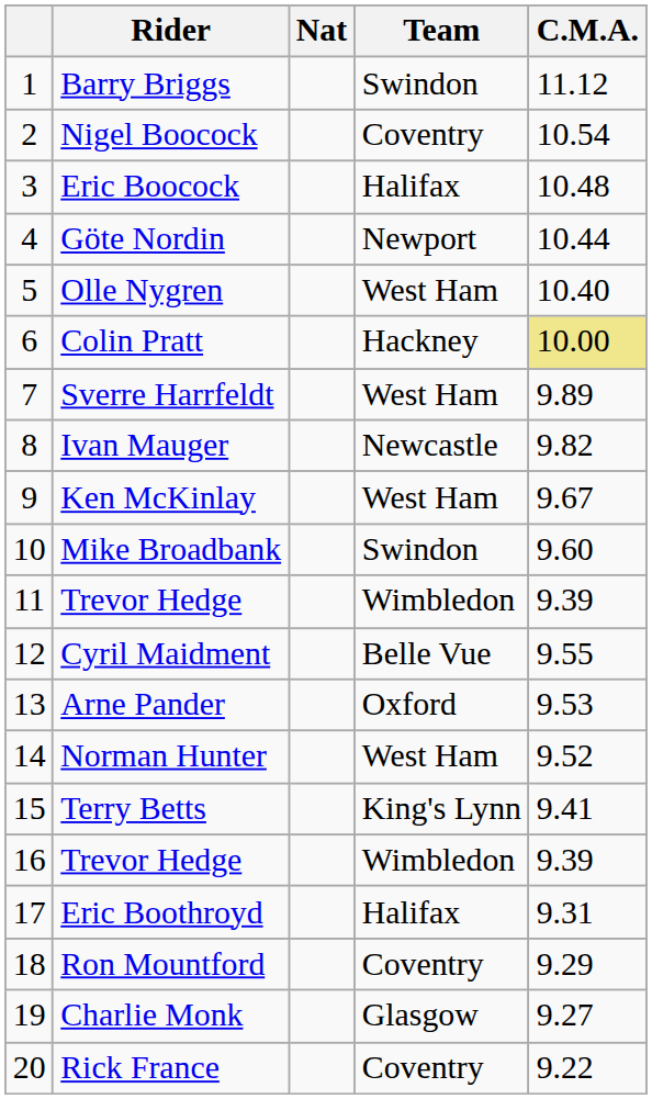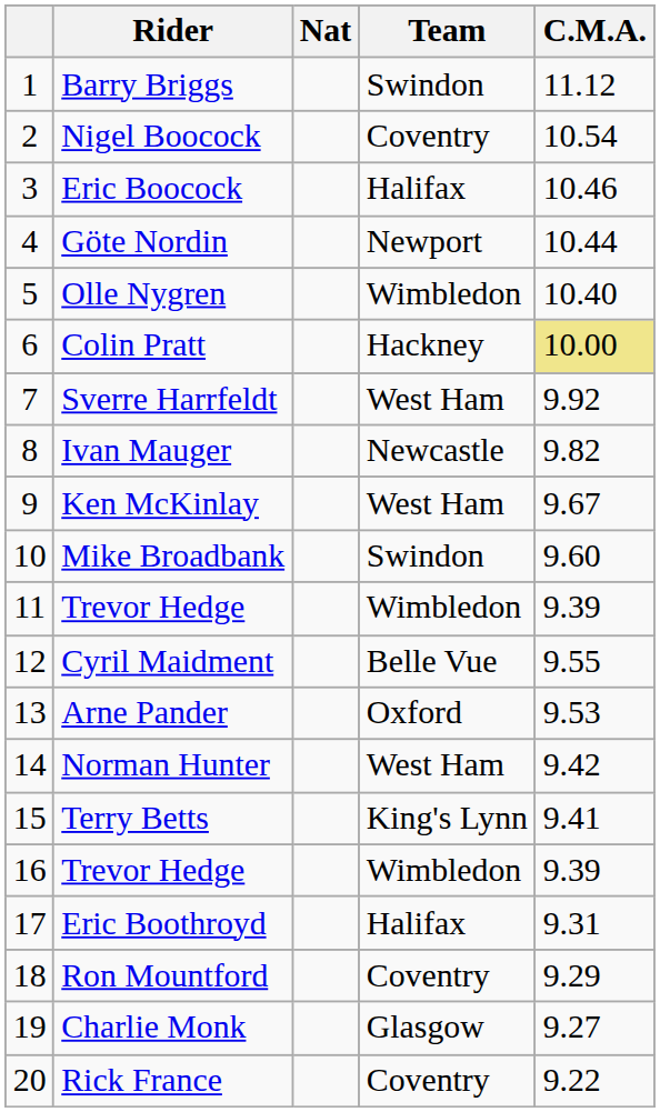Eric Boocock | C.M.A.: 10.48 -> 10.46
Olle Nygren | Team: West Ham -> Wimbledon
Sverre Harrfeldt | C.M.A.: 9.89 -> 9.92
Norman Hunter | C.M.A.: 9.52 -> 9.42
